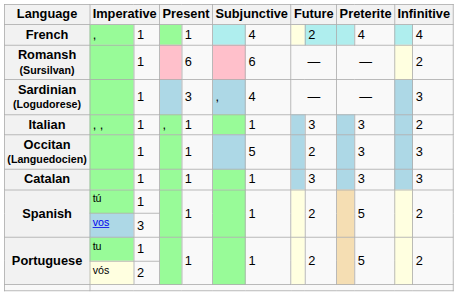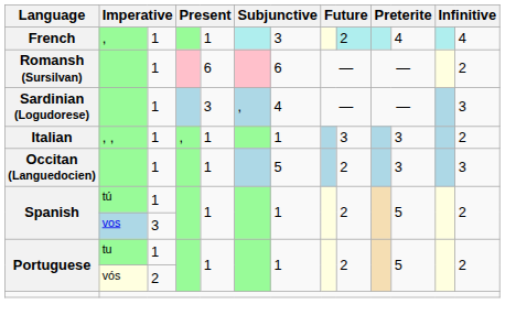French | column 7: 4 -> 3
- row: Catalan | 1 | 1 | 1 | 3 | 3 | 3
